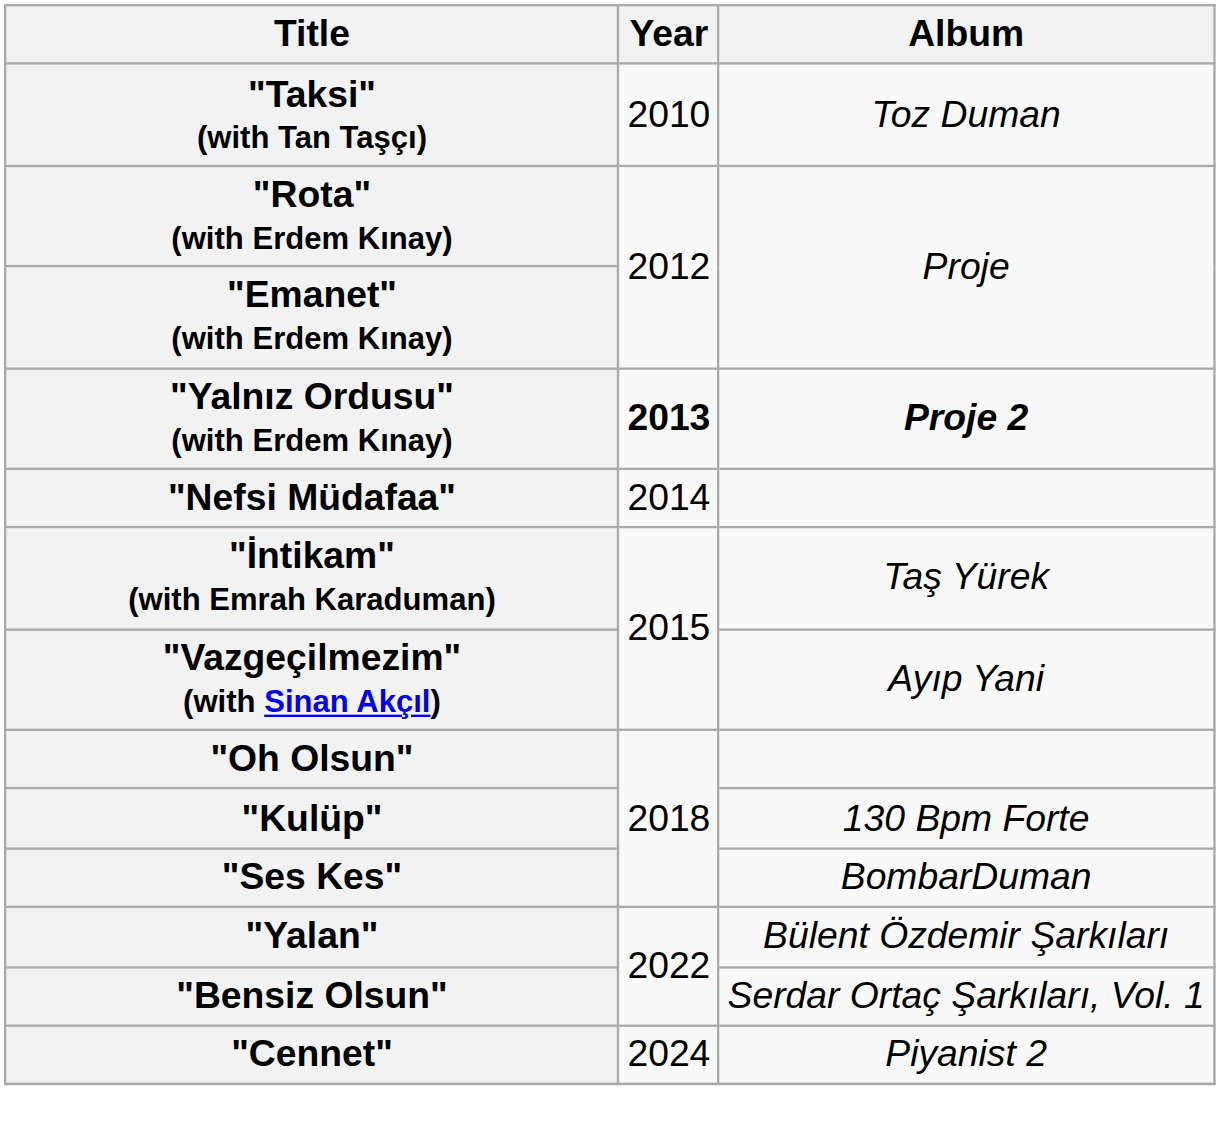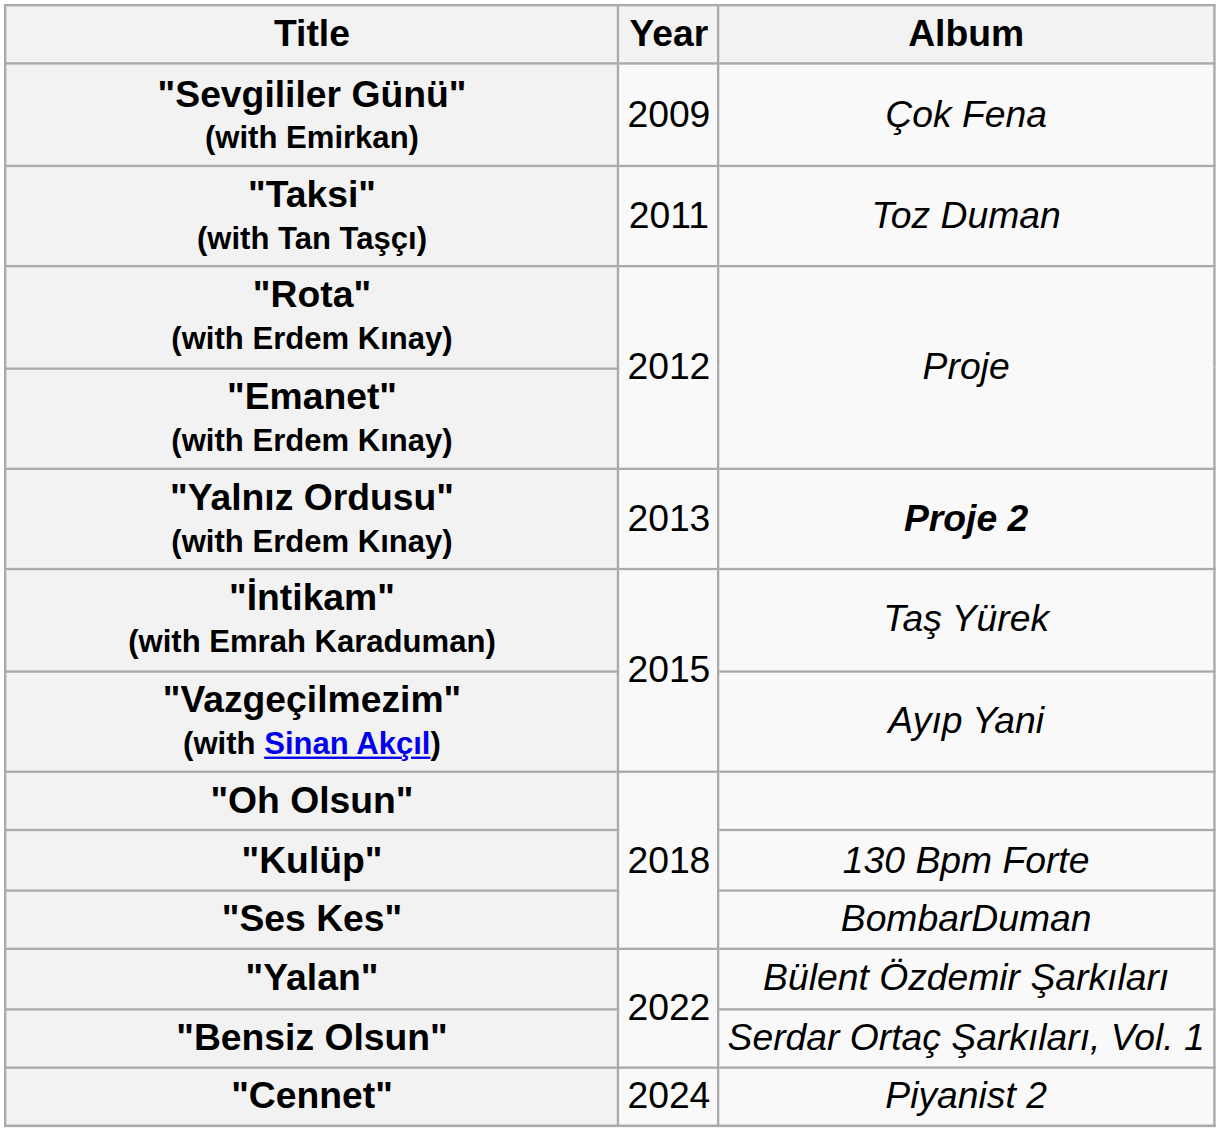+ row: "Sevgililer Günü" (with Emirkan) | 2009 | Çok Fena
"Taksi" (with Tan Taşçı) | Year: 2010 -> 2011
"Yalnız Ordusu" (with Erdem Kınay) | Year: bold -> normal
- row: "Nefsi Müdafaa" | 2014
